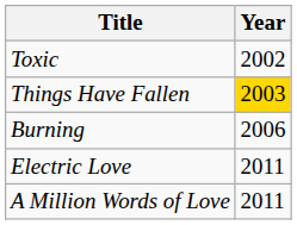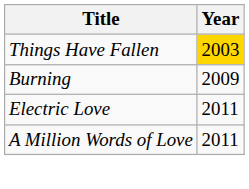- row: Toxic | 2002
Burning | Year: 2006 -> 2009
